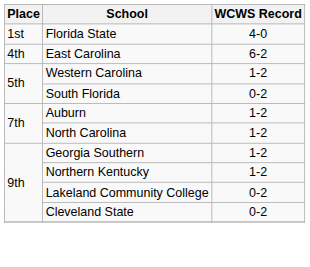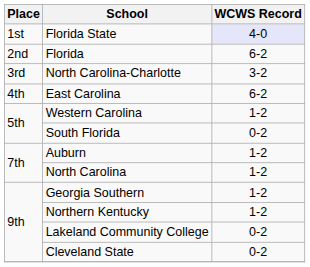Florida State | WCWS Record: no background -> lavender background
+ row: 2nd | Florida | 6-2
+ row: 3rd | North Carolina-Charlotte | 3-2
